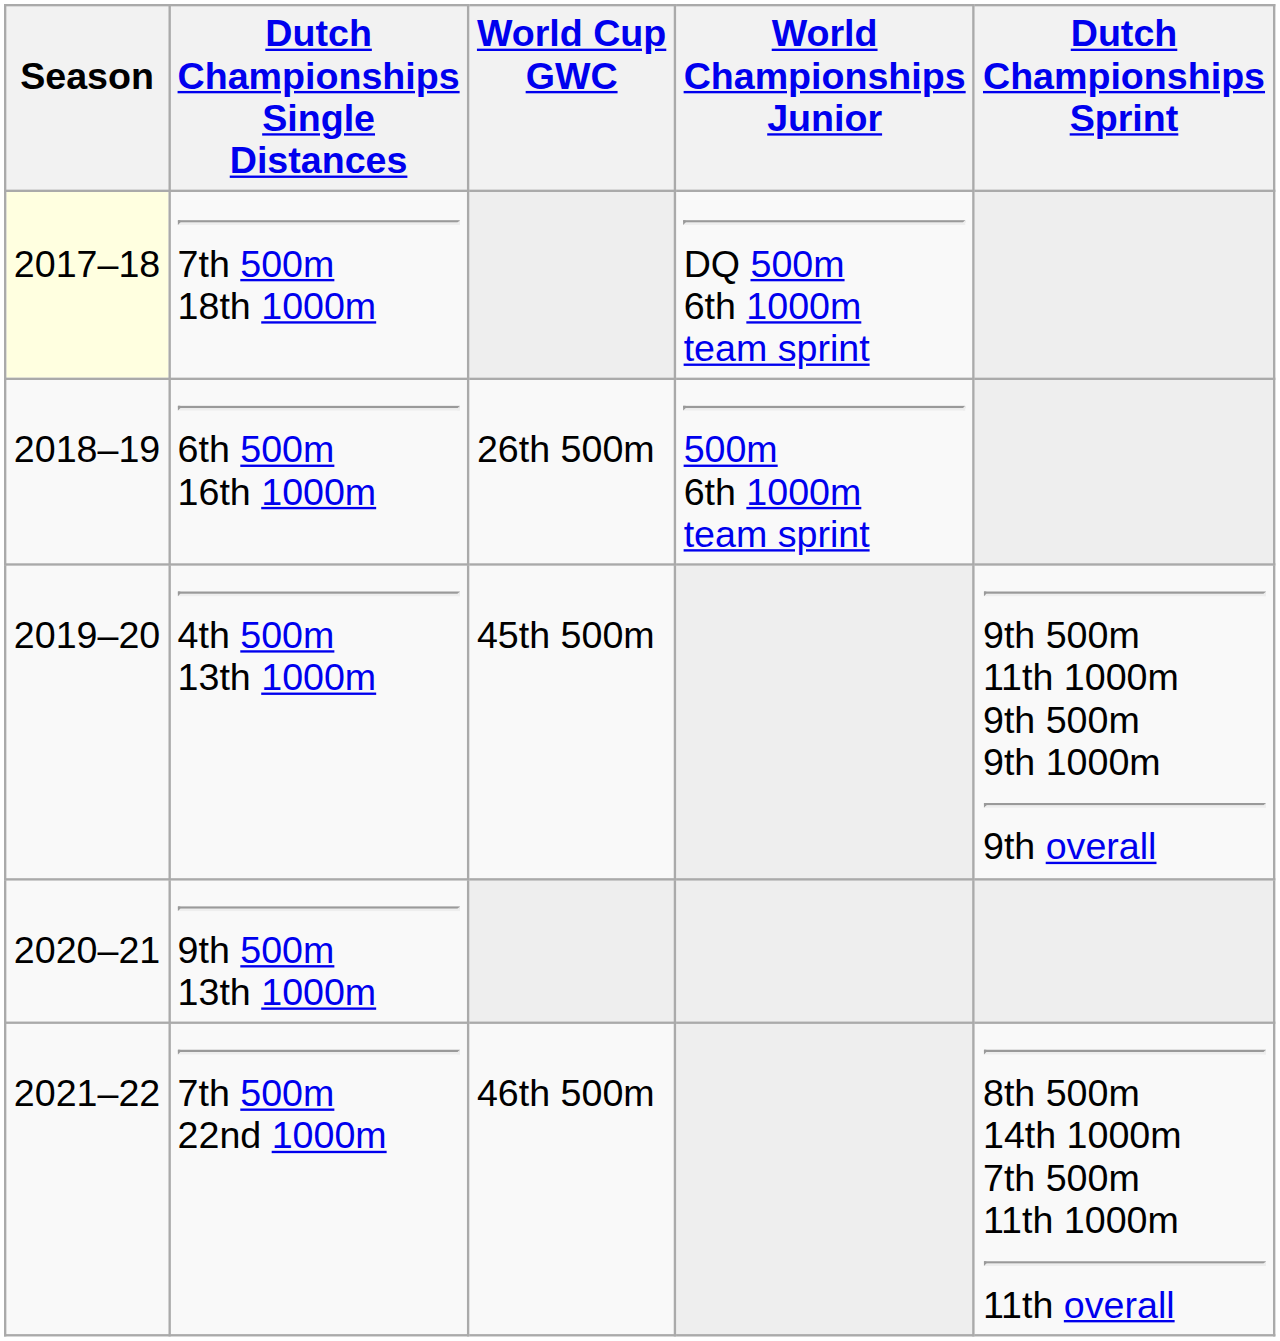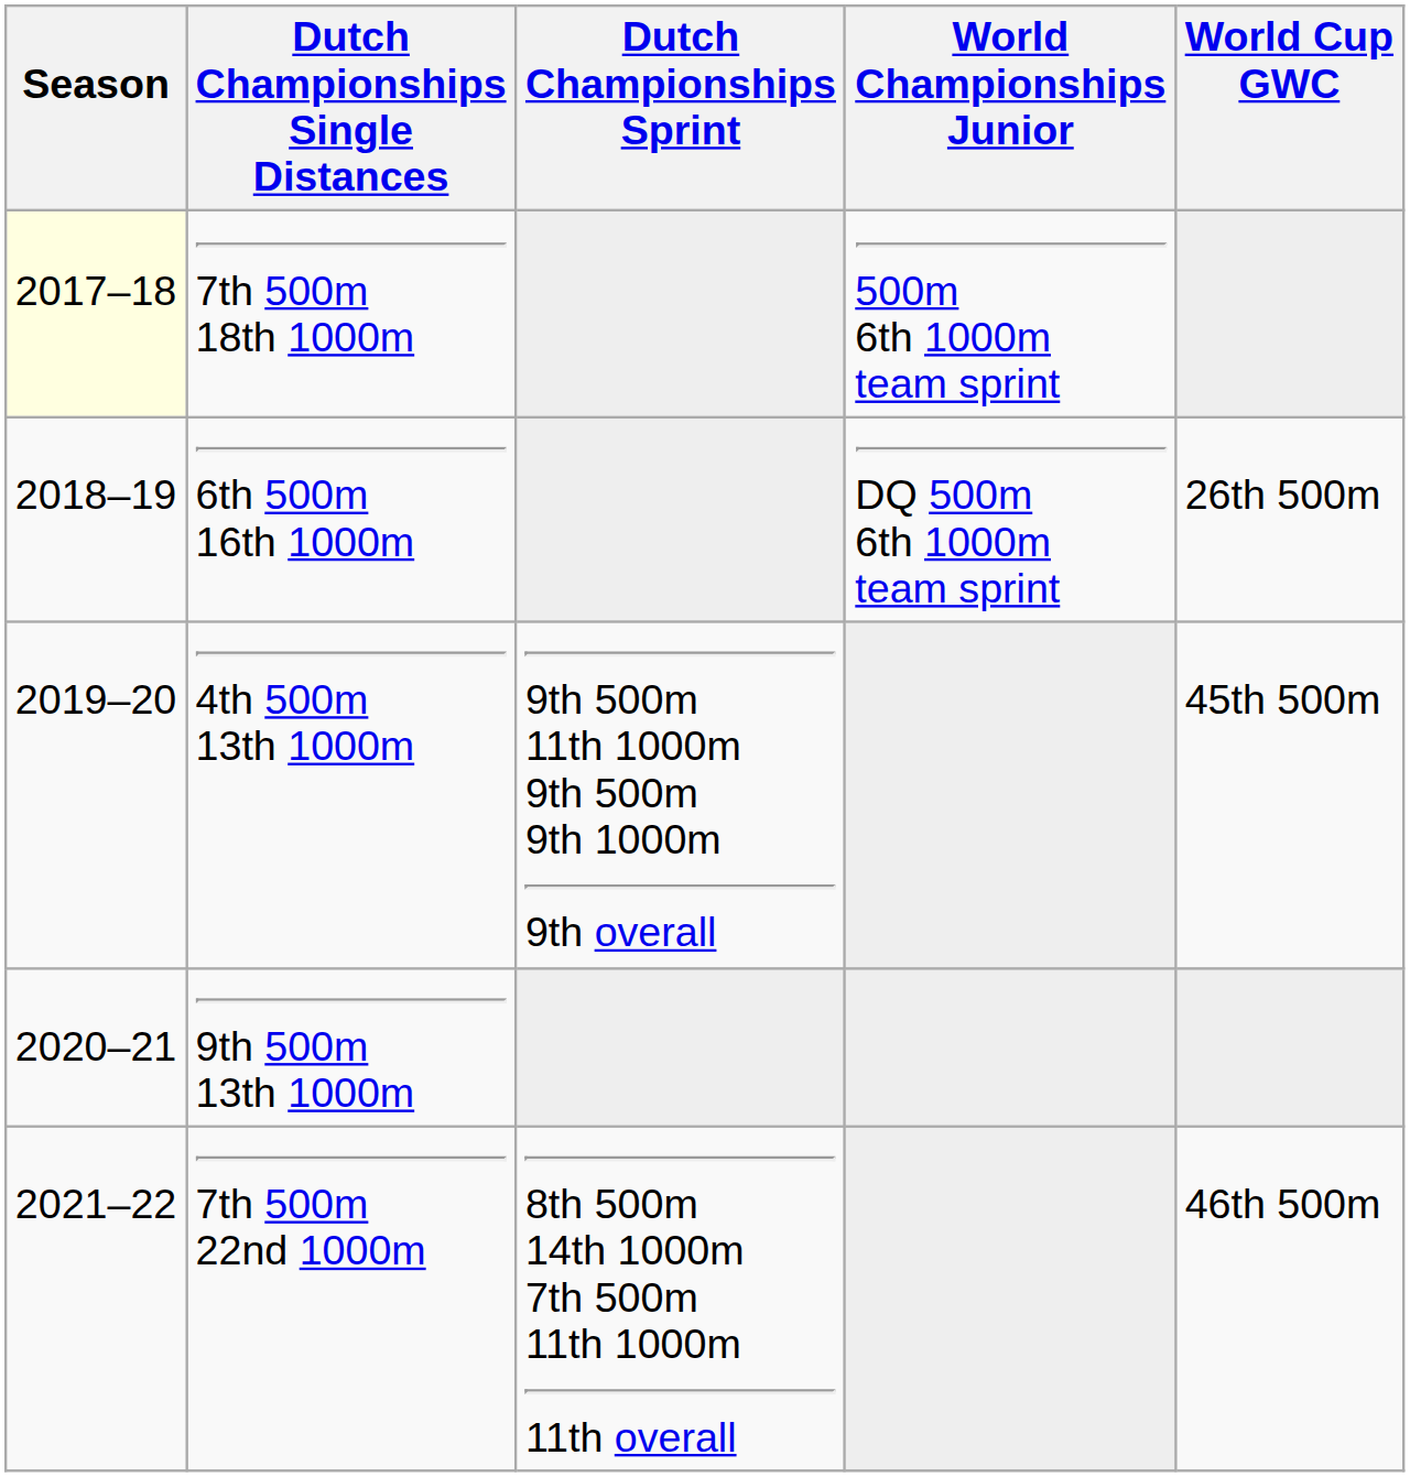columns swapped: Dutch Championships Sprint <-> World Cup GWC
7th 500m 18th 1000m | World Championships Junior: DQ 500m 6th 1000m team sprint -> 500m 6th 1000m team sprint
6th 500m 16th 1000m | World Championships Junior: 500m 6th 1000m team sprint -> DQ 500m 6th 1000m team sprint
